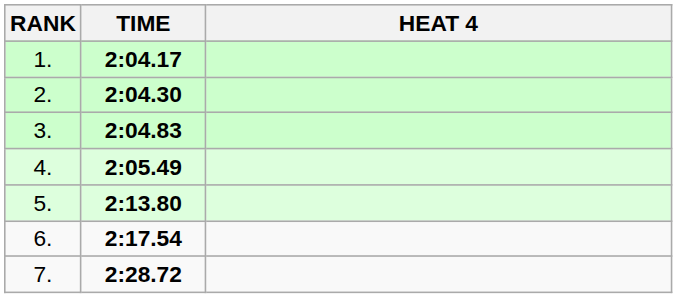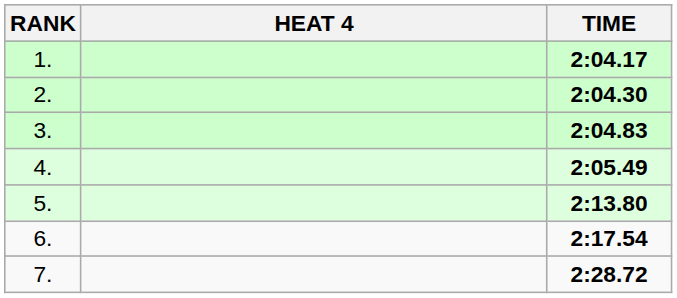columns swapped: HEAT 4 <-> TIME
